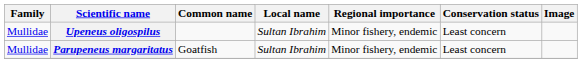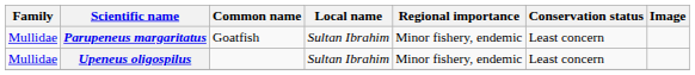rows swapped: Upeneus oligospilus <-> Parupeneus margaritatus
